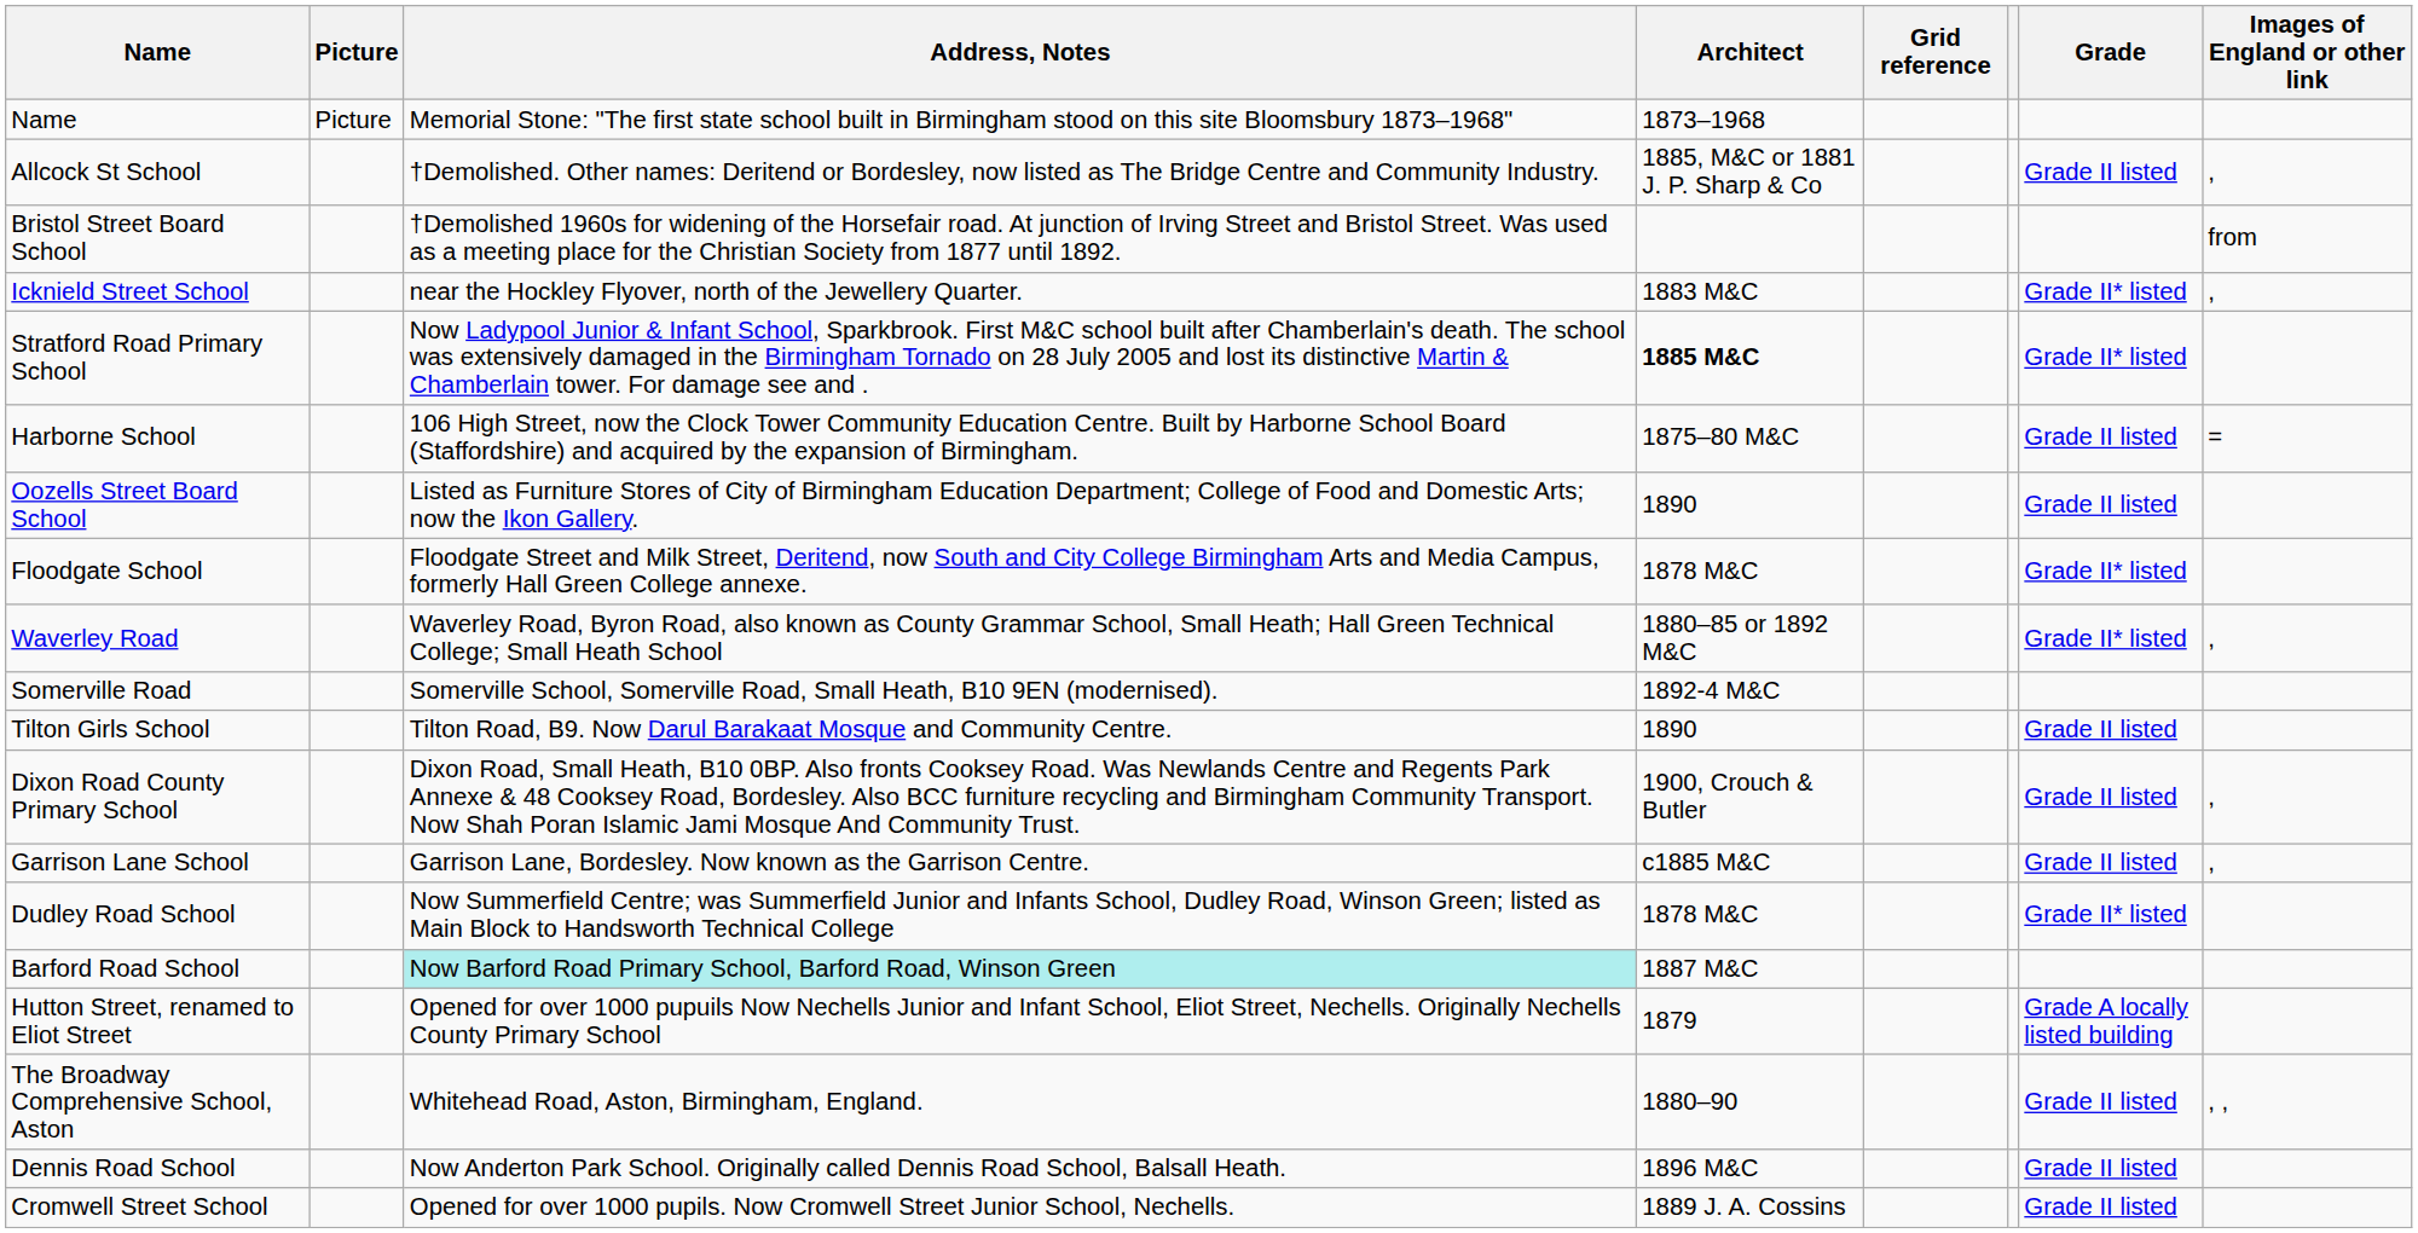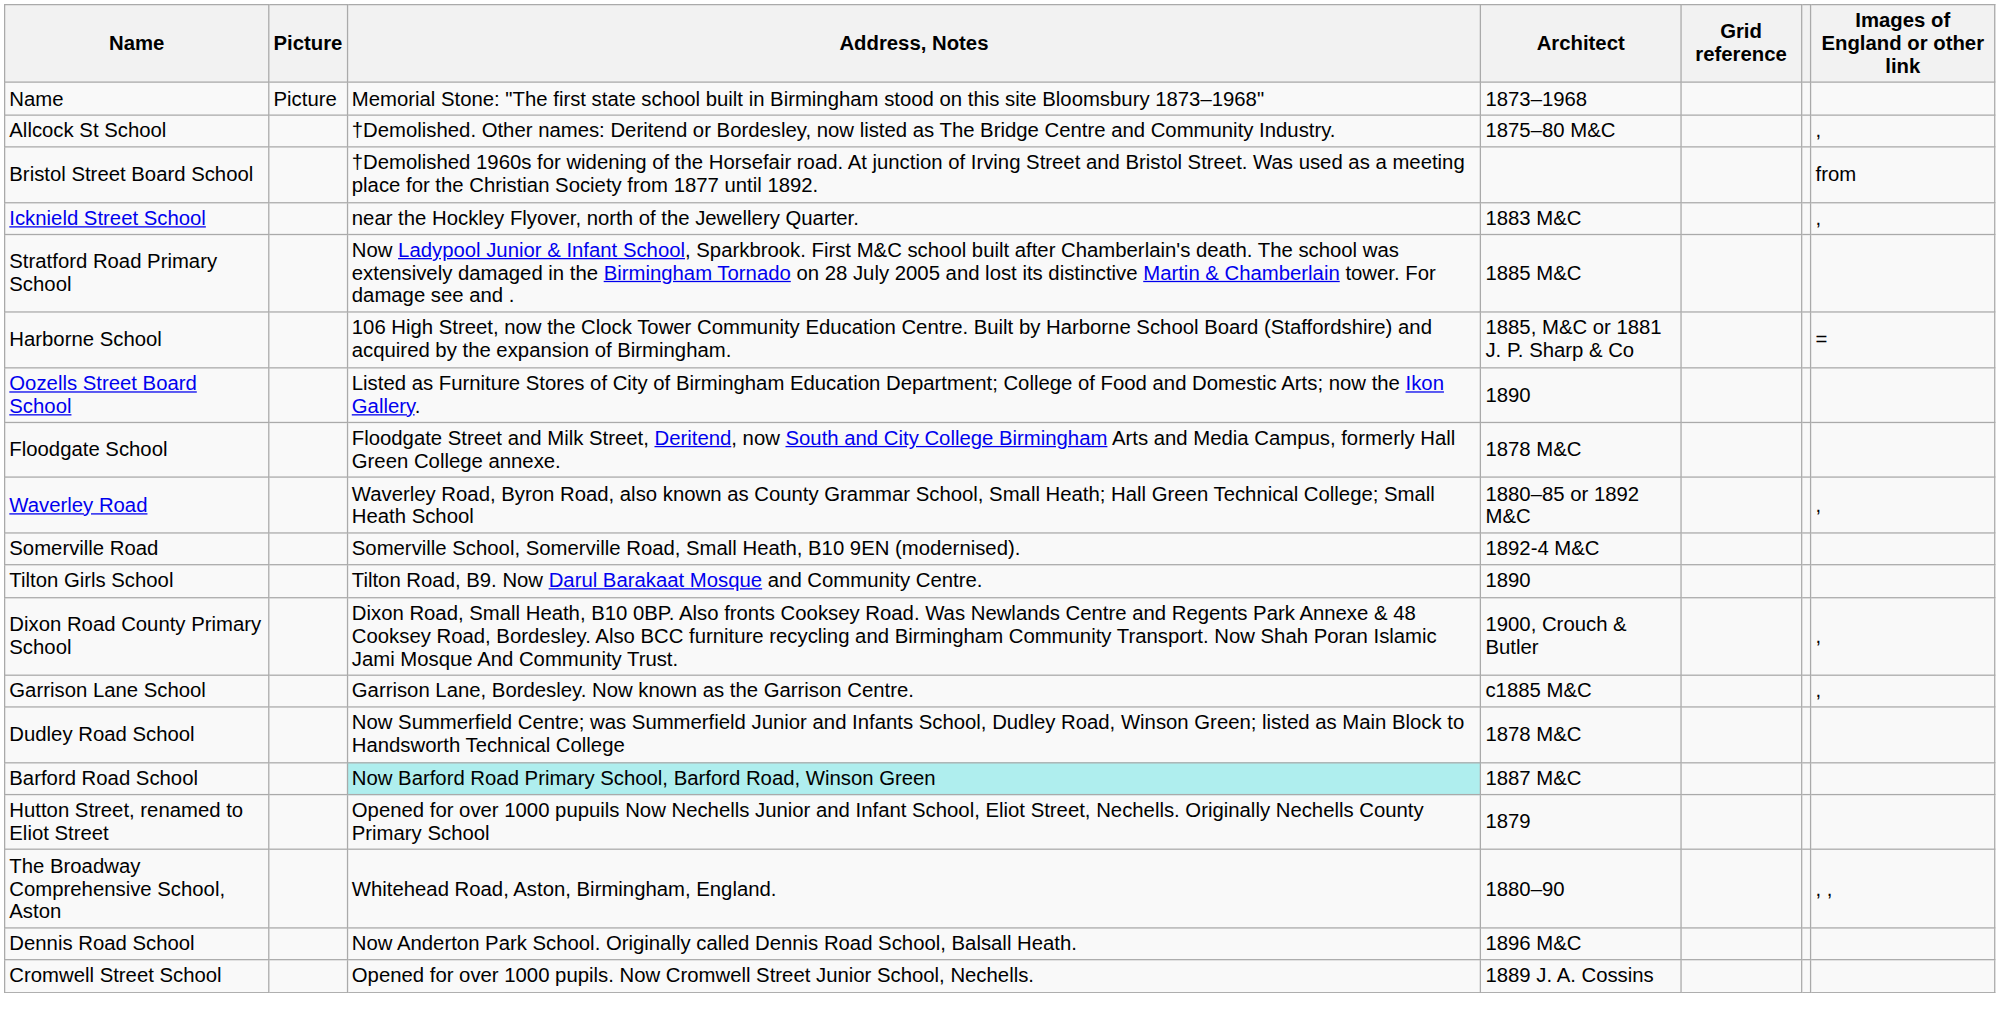- column: Grade | Grade II listed | Grade II* listed | Grade II* listed | Grade II listed | Grade II listed | Grade II* listed | Grade II* listed | Grade II listed | Grade II listed | Grade II listed | Grade II* listed | Grade A locally listed building | Grade II listed | Grade II listed | Grade II listed
Allcock St School | Architect: 1885, M&C or 1881 J. P. Sharp & Co -> 1875–80 M&C
Stratford Road Primary School | Architect: bold -> normal
Harborne School | Architect: 1875–80 M&C -> 1885, M&C or 1881 J. P. Sharp & Co
